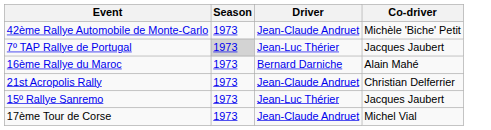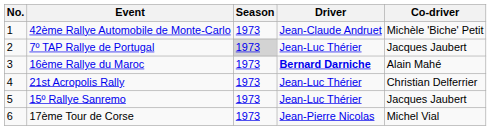+ column: No. | 1 | 2 | 3 | 4 | 5 | 6
16ème Rallye du Maroc | Driver: normal -> bold
21st Acropolis Rally | Driver: Jean-Claude Andruet -> Jean-Luc Thérier
17ème Tour de Corse | Driver: Jean-Claude Andruet -> Jean-Pierre Nicolas
